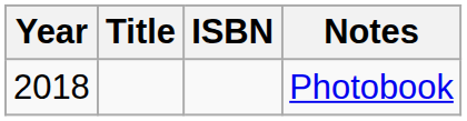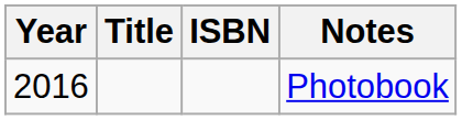Photobook | Year: 2018 -> 2016
